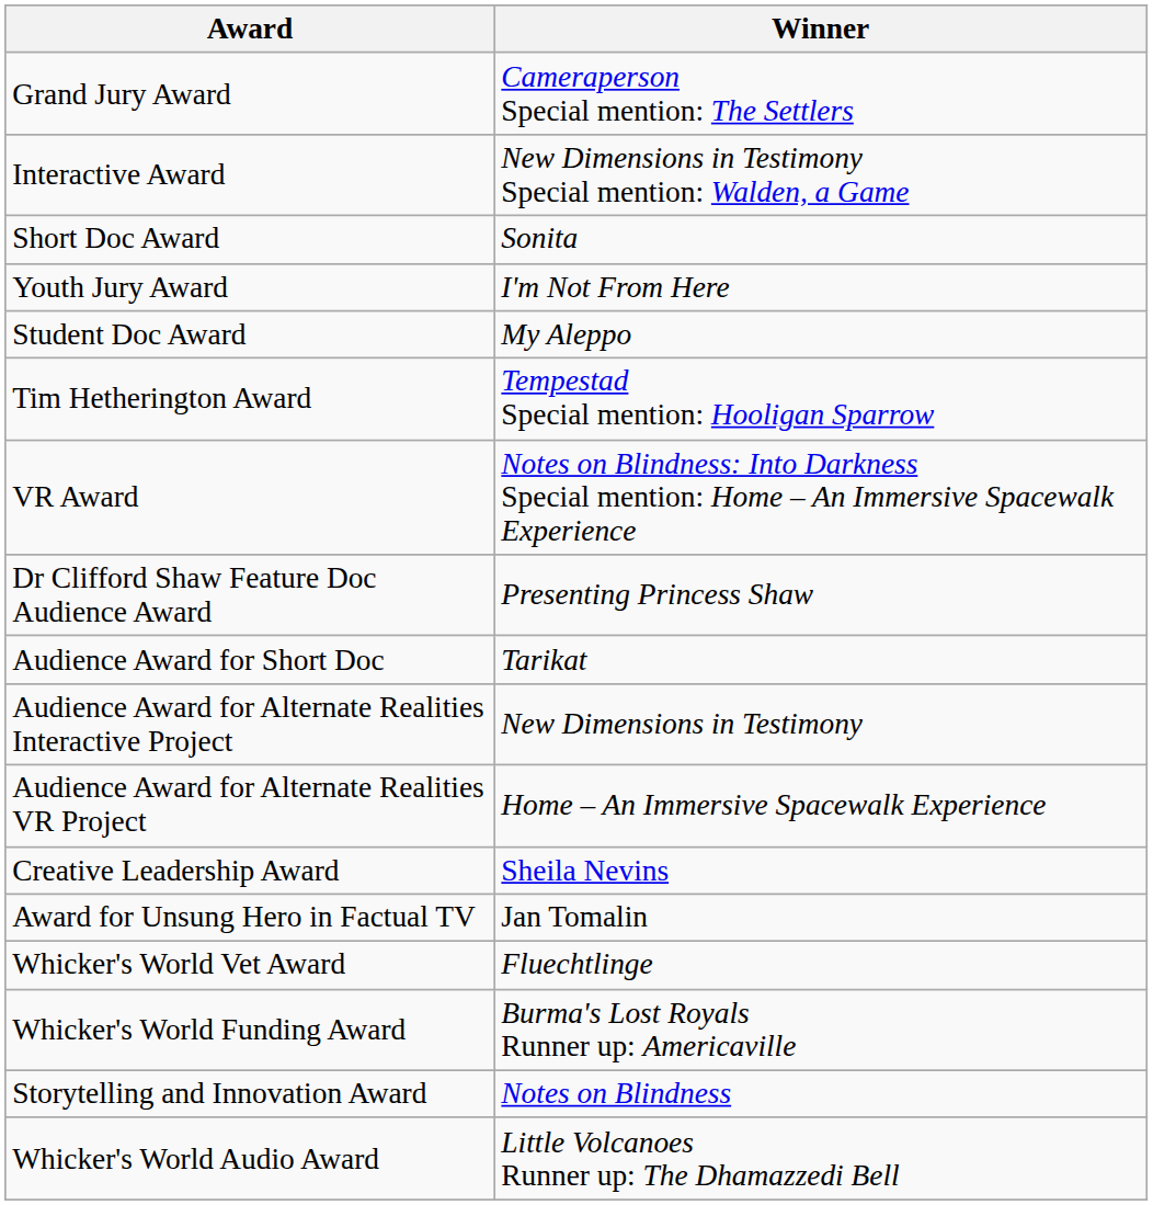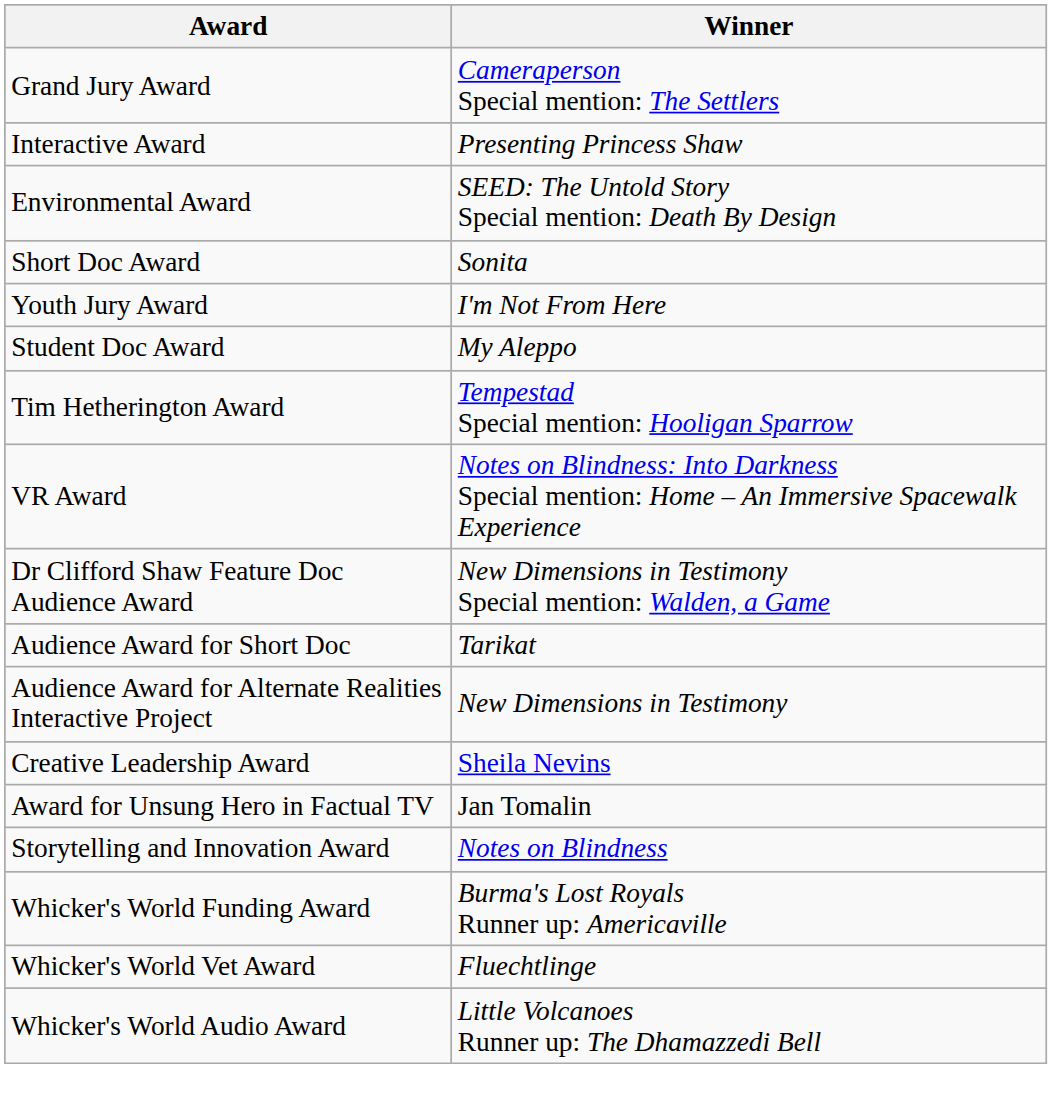Interactive Award | Winner: New Dimensions in Testimony Special mention: Walden, a Game -> Presenting Princess Shaw
+ row: Environmental Award | SEED: The Untold Story Special mention: Death By Design
Dr Clifford Shaw Feature Doc Audience Award | Winner: Presenting Princess Shaw -> New Dimensions in Testimony Special mention: Walden, a Game
- row: Audience Award for Alternate Realities VR Project | Home – An Immersive Spacewalk Experience
rows swapped: Storytelling and Innovation Award <-> Whicker's World Vet Award
